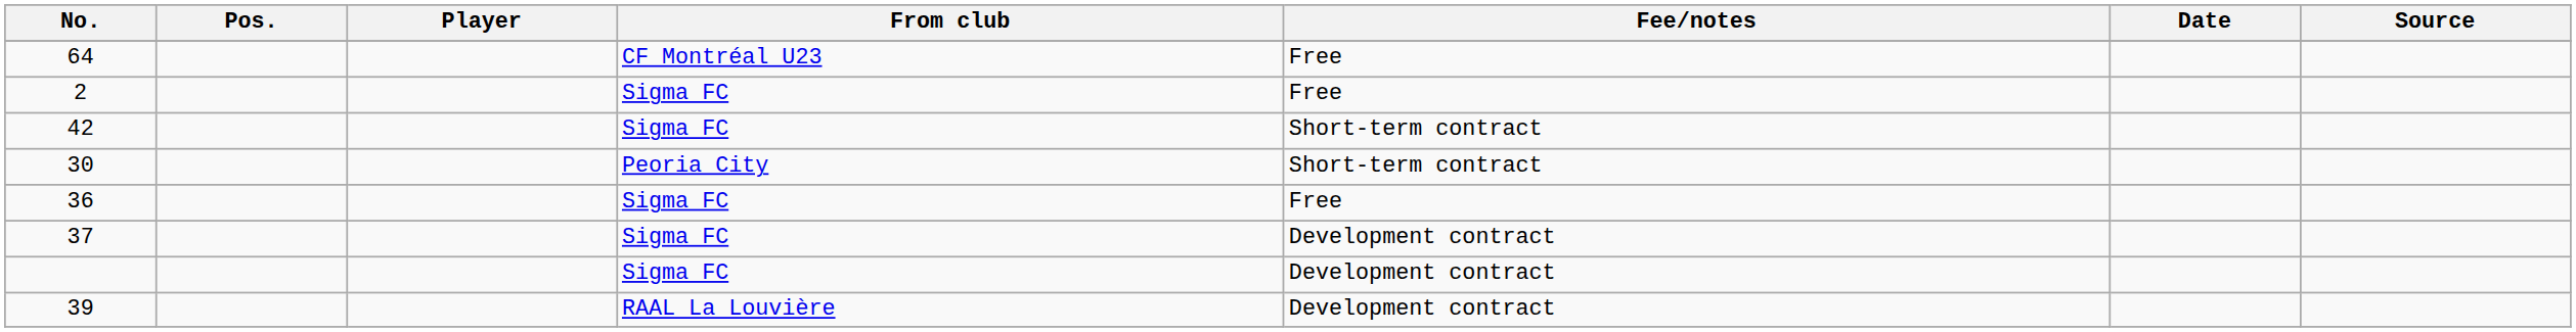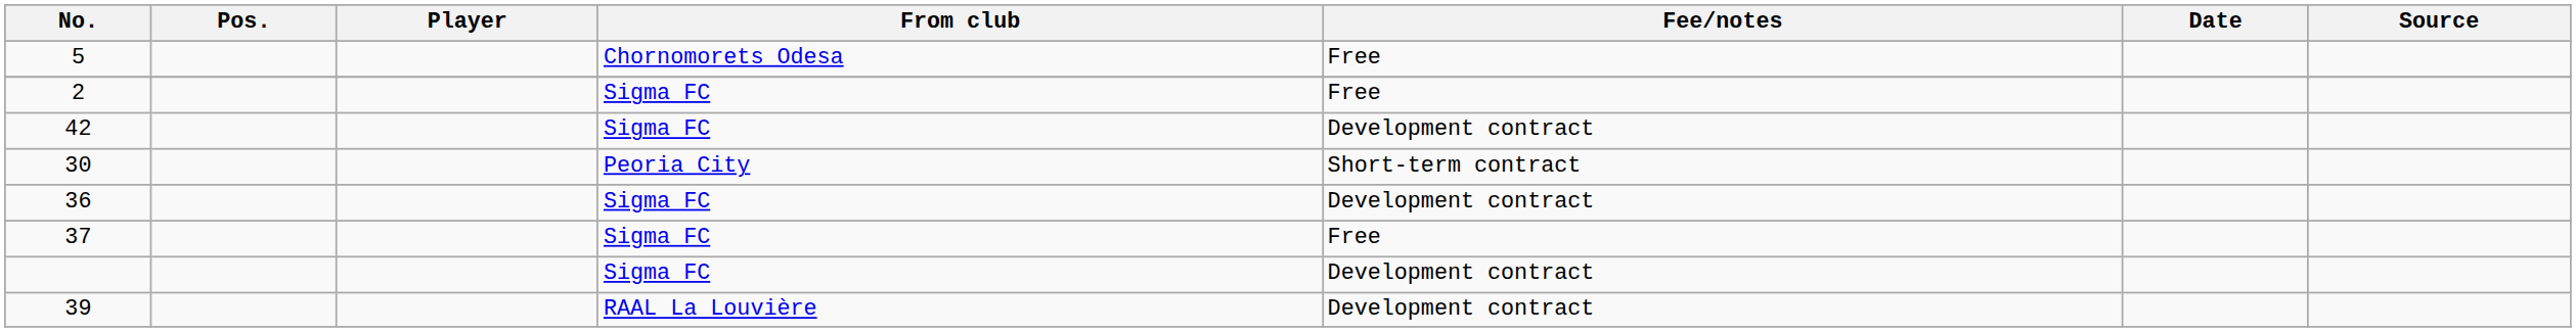+ row: 5 | Chornomorets Odesa | Free
- row: 64 | CF Montréal U23 | Free
42 | Fee/notes: Short-term contract -> Development contract
36 | Fee/notes: Free -> Development contract
37 | Fee/notes: Development contract -> Free
